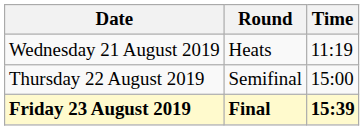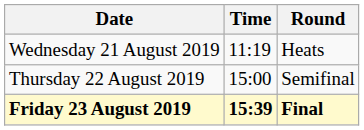columns swapped: Time <-> Round
